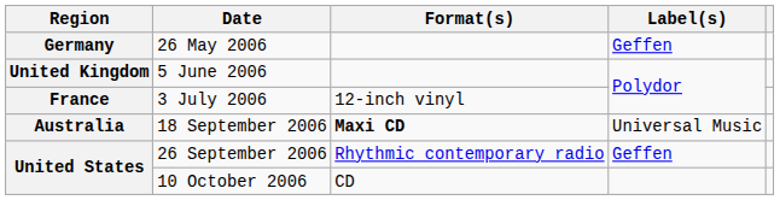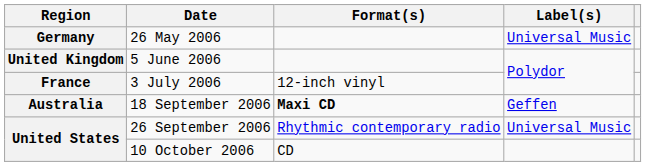26 May 2006 | Label(s): Geffen -> Universal Music
18 September 2006 | Label(s): Universal Music -> Geffen
26 September 2006 | Label(s): Geffen -> Universal Music
